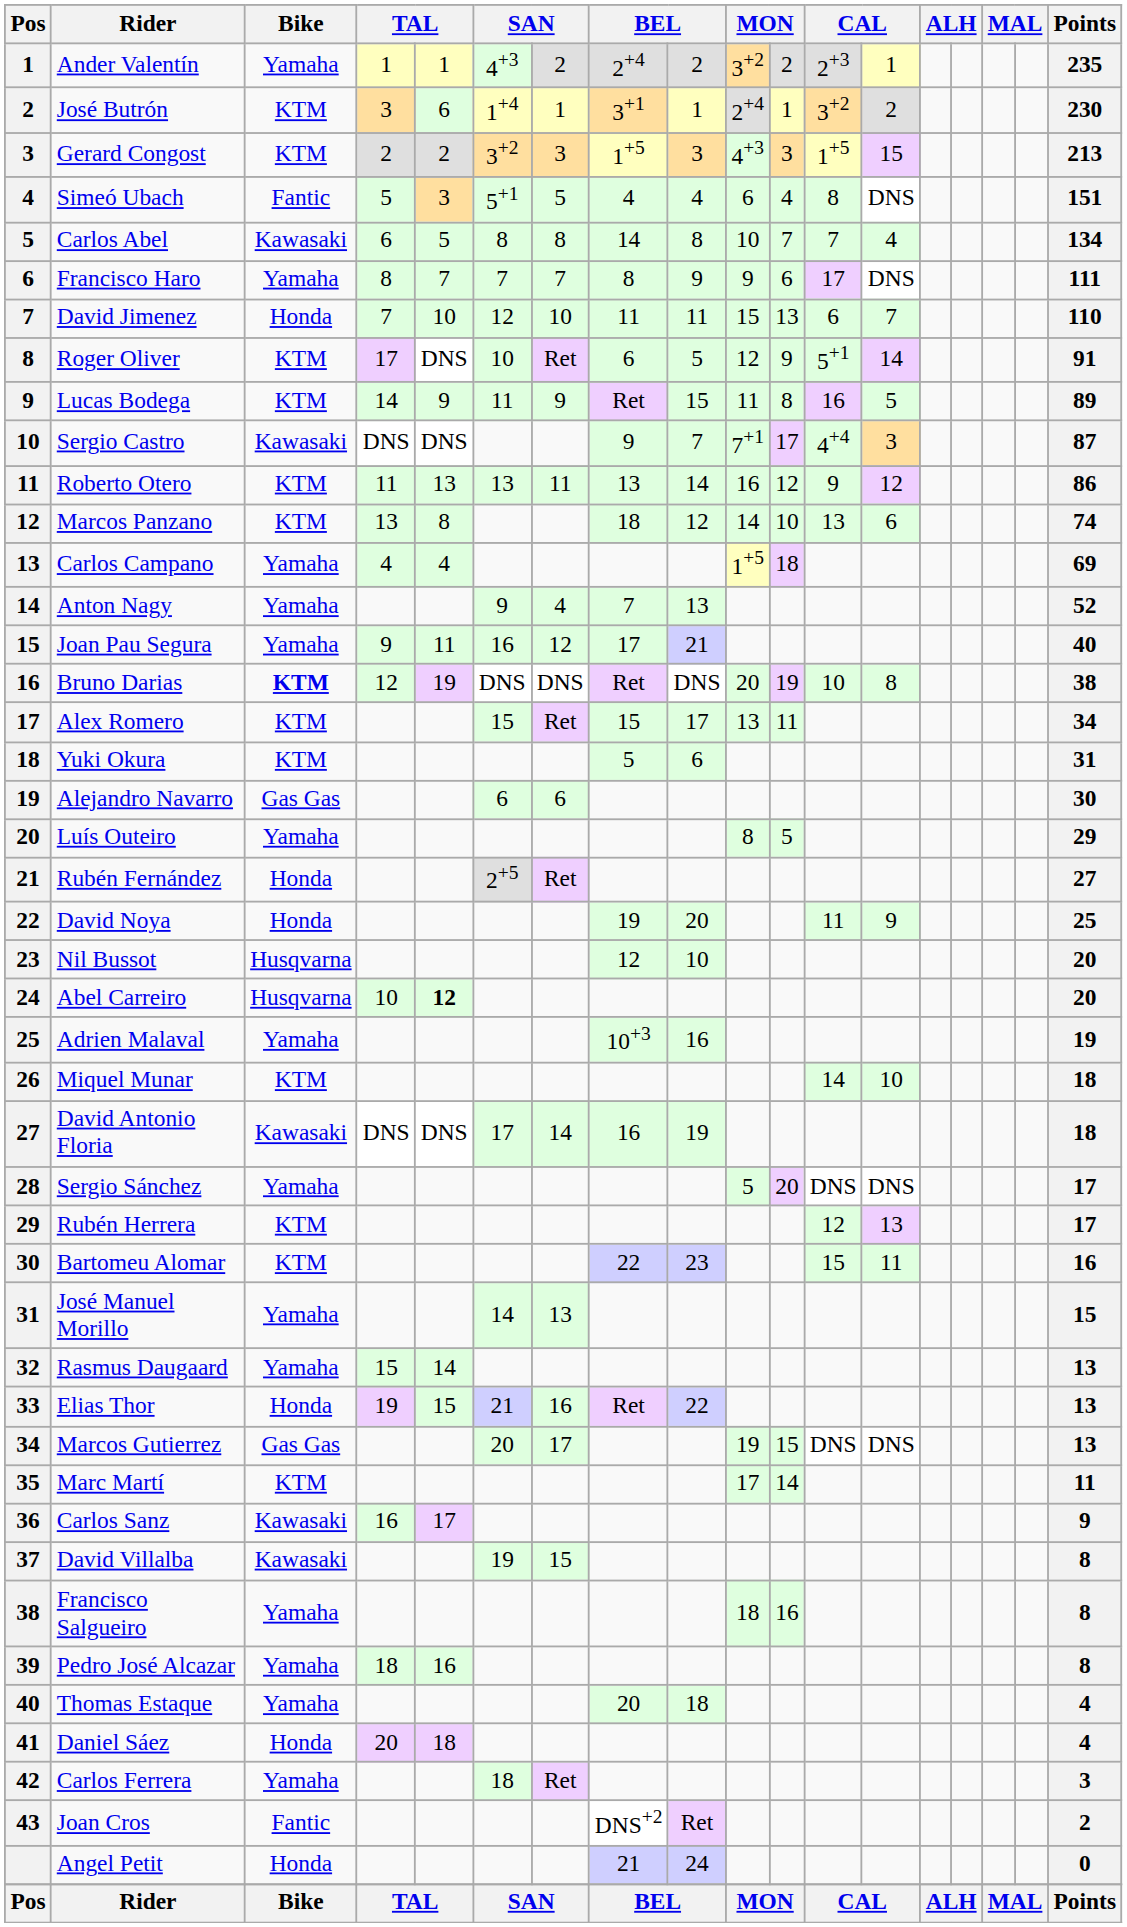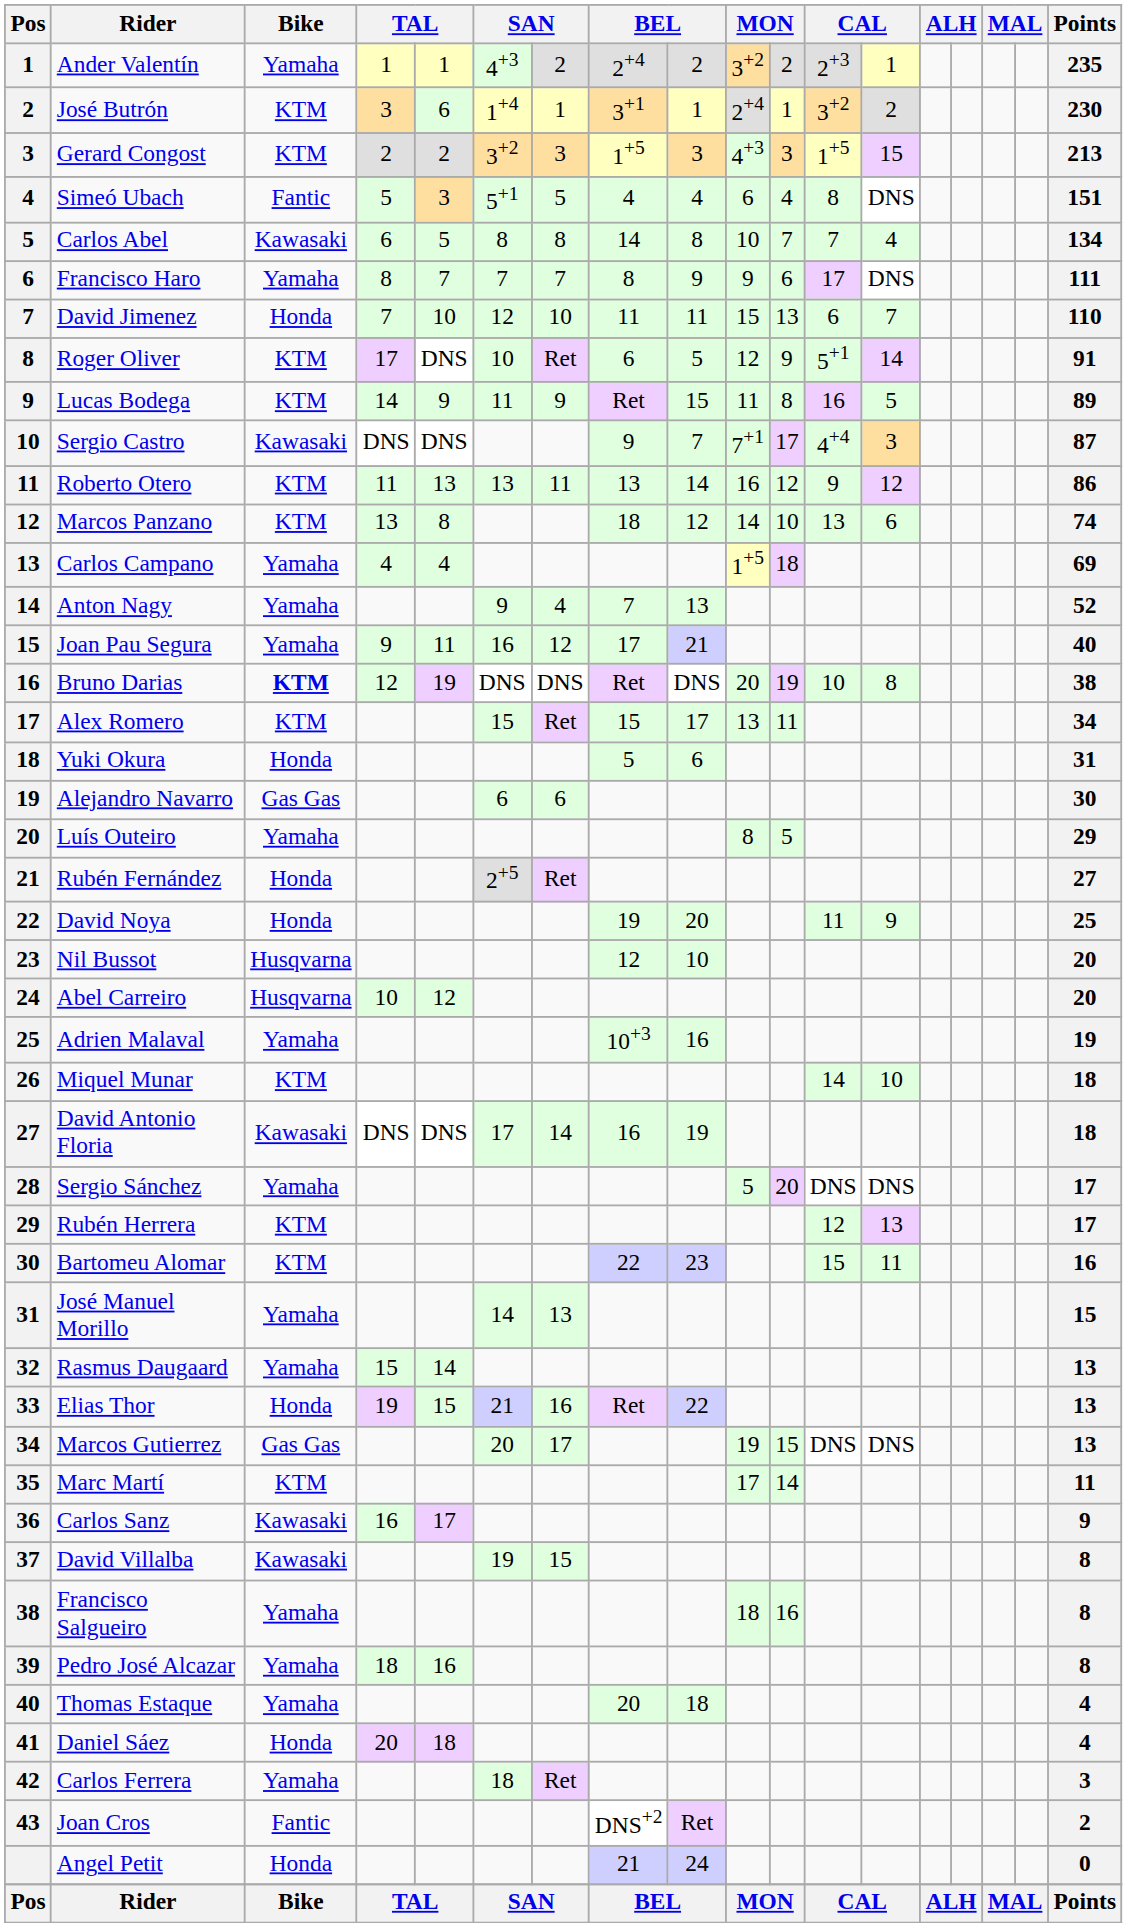Yuki Okura | Bike: KTM -> Honda
Abel Carreiro | column 5: bold -> normal
